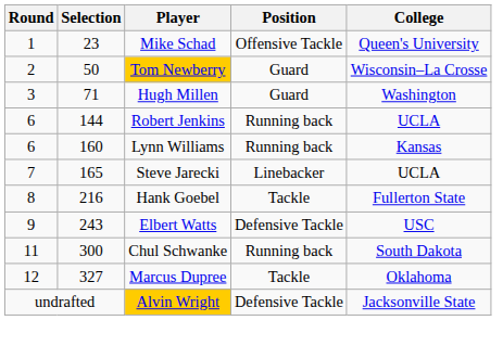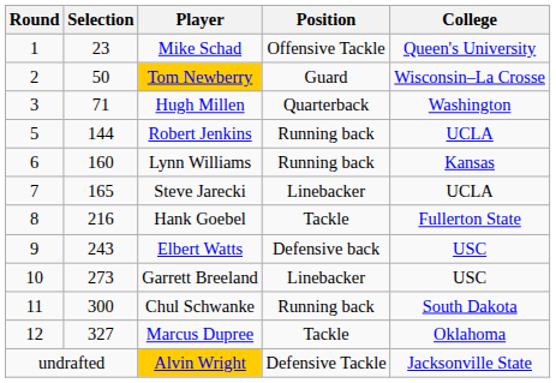Hugh Millen | Position: Guard -> Quarterback
Robert Jenkins | Round: 6 -> 5
Elbert Watts | Position: Defensive Tackle -> Defensive back
+ row: 10 | 273 | Garrett Breeland | Linebacker | USC
